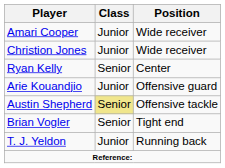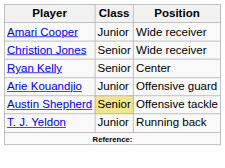Christion Jones | Class: Junior -> Senior
- row: Brian Vogler | Senior | Tight end
